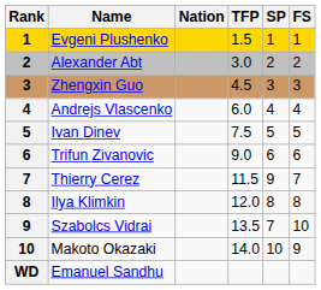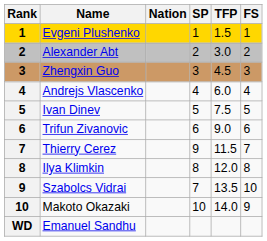columns swapped: TFP <-> SP
